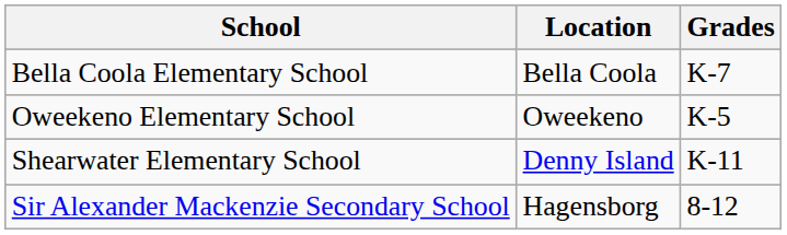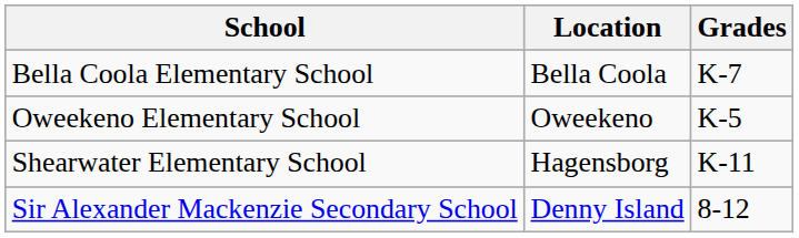Shearwater Elementary School | Location: Denny Island -> Hagensborg
Sir Alexander Mackenzie Secondary School | Location: Hagensborg -> Denny Island
